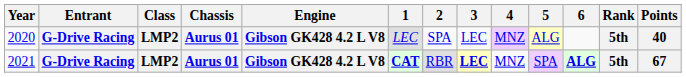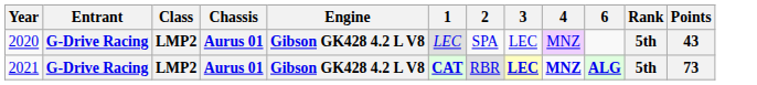- column: 5 | ALG | SPA
2020 | Points: 40 -> 43
2021 | 4: normal -> bold
2021 | Points: 67 -> 73
